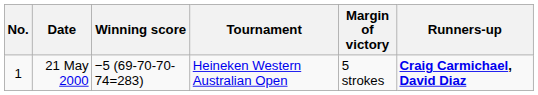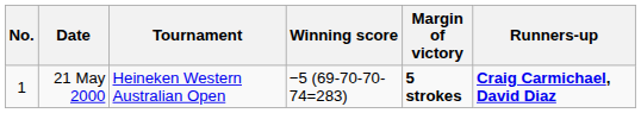columns swapped: Tournament <-> Winning score
21 May 2000 | Margin of victory: normal -> bold
